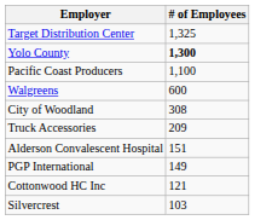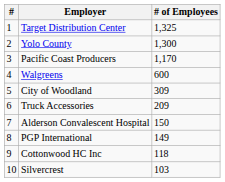+ column: # | 1 | 2 | 3 | 4 | 5 | 6 | 7 | 8 | 9 | 10
Yolo County | # of Employees: bold -> normal
Pacific Coast Producers | # of Employees: 1,100 -> 1,170
City of Woodland | # of Employees: 308 -> 309
Alderson Convalescent Hospital | # of Employees: 151 -> 150
Cottonwood HC Inc | # of Employees: 121 -> 118
